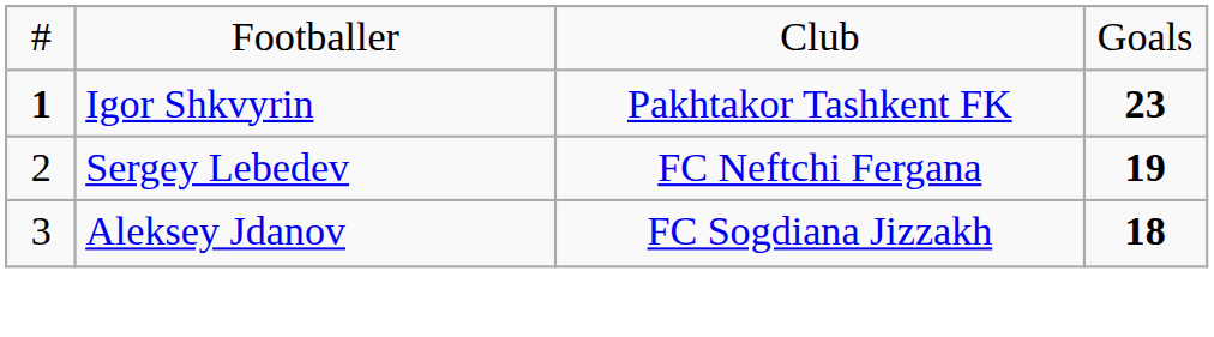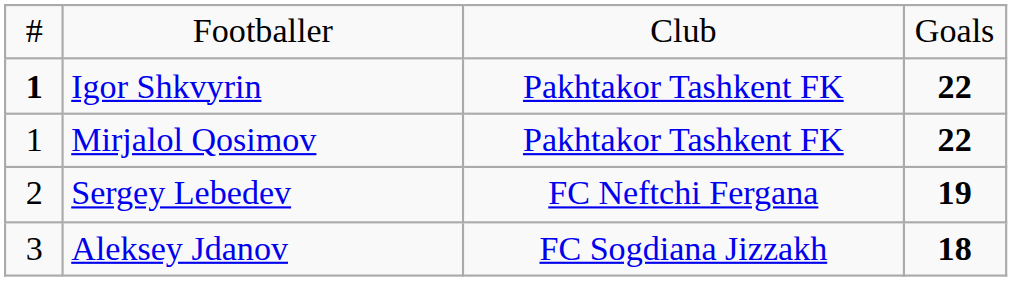Igor Shkvyrin | column 4: 23 -> 22
+ row: 1 | Mirjalol Qosimov | Pakhtakor Tashkent FK | 22
